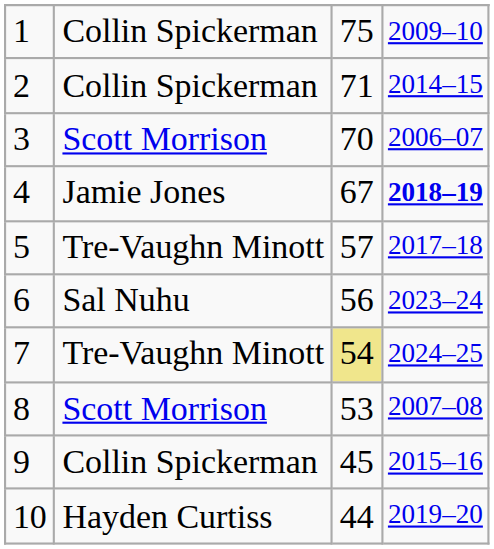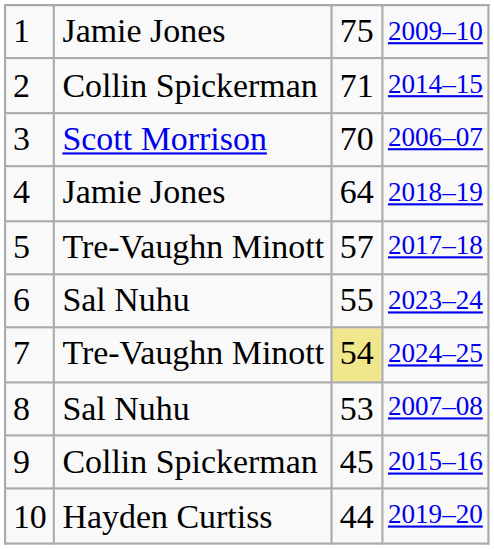1 | column 2: Collin Spickerman -> Jamie Jones
4 | column 3: 67 -> 64
4 | column 4: bold -> normal
6 | column 3: 56 -> 55
8 | column 2: Scott Morrison -> Sal Nuhu
